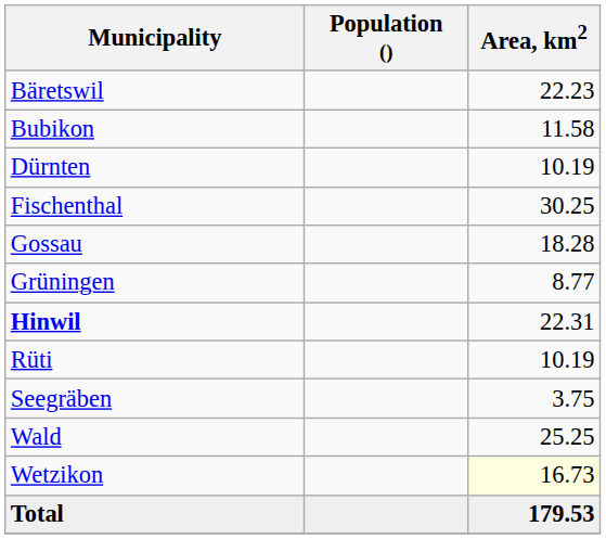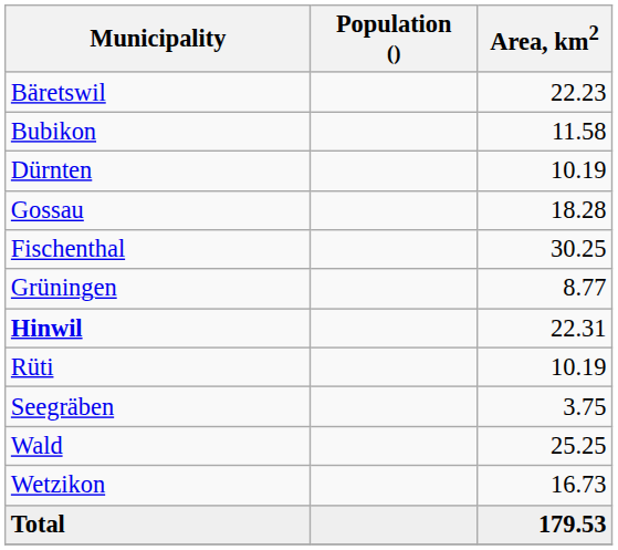rows swapped: Fischenthal <-> Gossau
Wetzikon | Area, km2: lightyellow background -> no background
